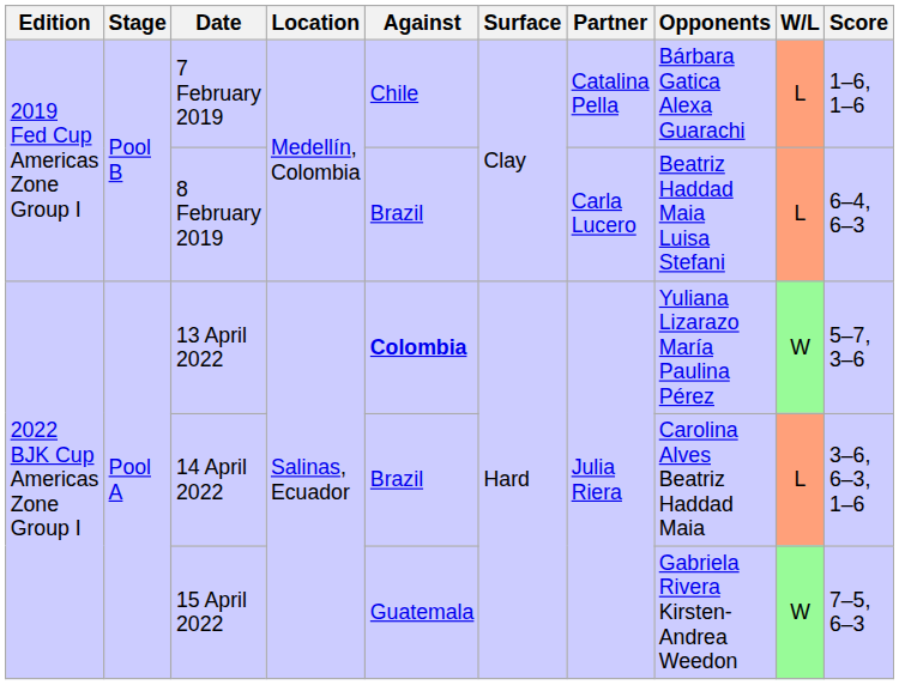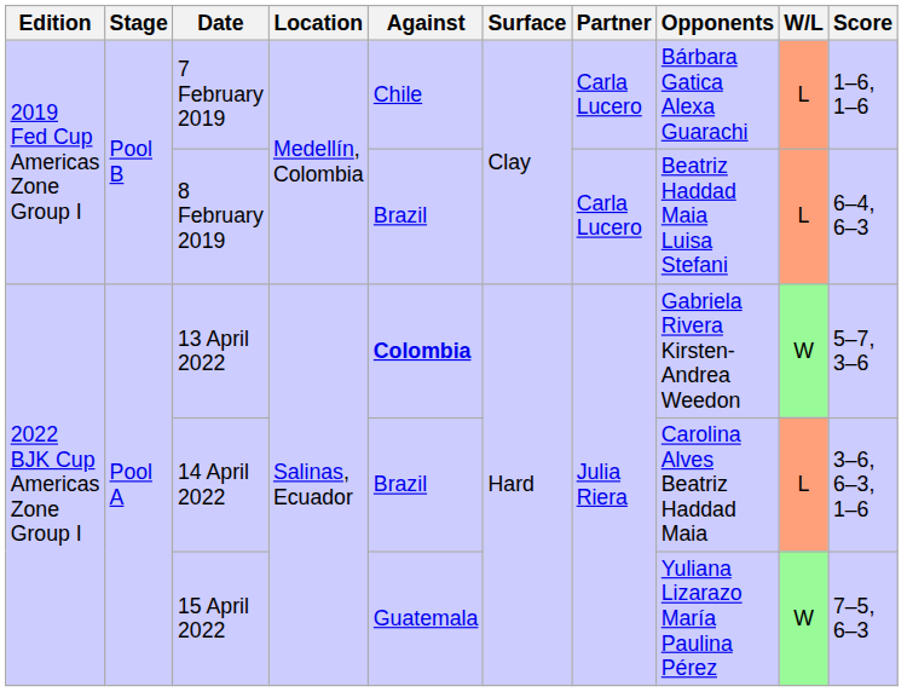7 February 2019 | Partner: Catalina Pella -> Carla Lucero
13 April 2022 | Opponents: Yuliana Lizarazo María Paulina Pérez -> Gabriela Rivera Kirsten-Andrea Weedon
15 April 2022 | Opponents: Gabriela Rivera Kirsten-Andrea Weedon -> Yuliana Lizarazo María Paulina Pérez
